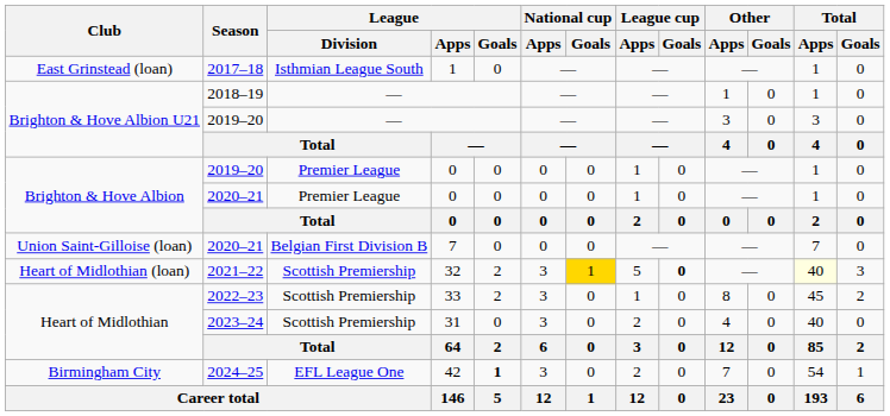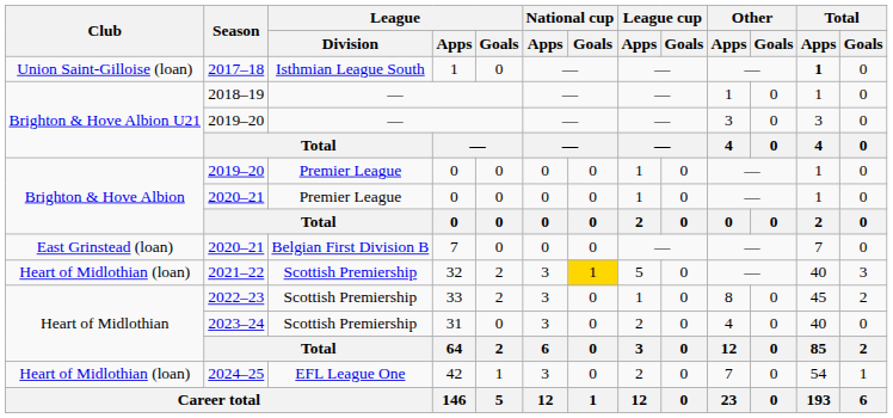2017–18 | Club: East Grinstead (loan) -> Union Saint-Gilloise (loan)
2017–18 | Total / Apps: normal -> bold
2020–21 / 7 | Club: Union Saint-Gilloise (loan) -> East Grinstead (loan)
2021–22 | League cup / Goals: bold -> normal
2021–22 | Total / Apps: lightyellow background -> no background
2024–25 | Club: Birmingham City -> Heart of Midlothian (loan)
2024–25 | League / Goals: bold -> normal
